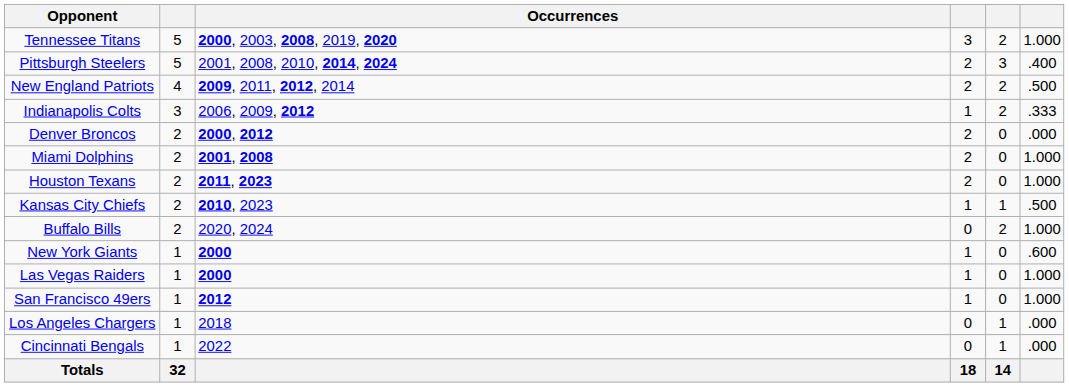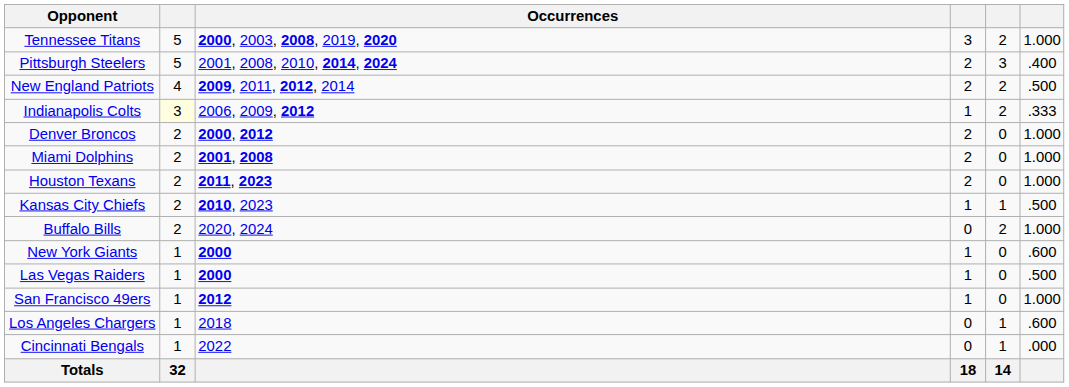Indianapolis Colts | column 2: no background -> lightyellow background
Denver Broncos | column 6: .000 -> 1.000
Las Vegas Raiders | column 6: 1.000 -> .500
Los Angeles Chargers | column 6: .000 -> .600
